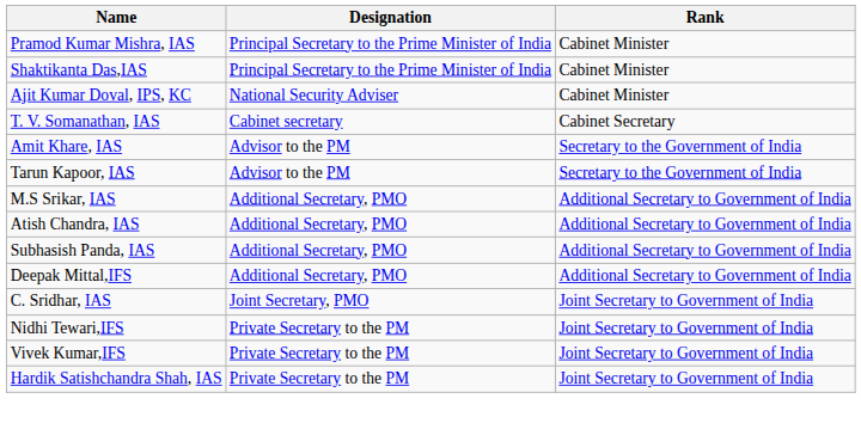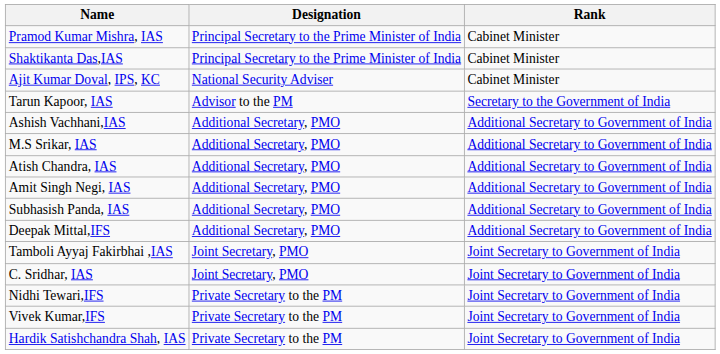- row: T. V. Somanathan, IAS | Cabinet secretary | Cabinet Secretary
- row: Amit Khare, IAS | Advisor to the PM | Secretary to the Government of India
+ row: Ashish Vachhani,IAS | Additional Secretary, PMO | Additional Secretary to Government of India
+ row: Amit Singh Negi, IAS | Additional Secretary, PMO | Additional Secretary to Government of India
+ row: Tamboli Ayyaj Fakirbhai ,IAS | Joint Secretary, PMO | Joint Secretary to Government of India
